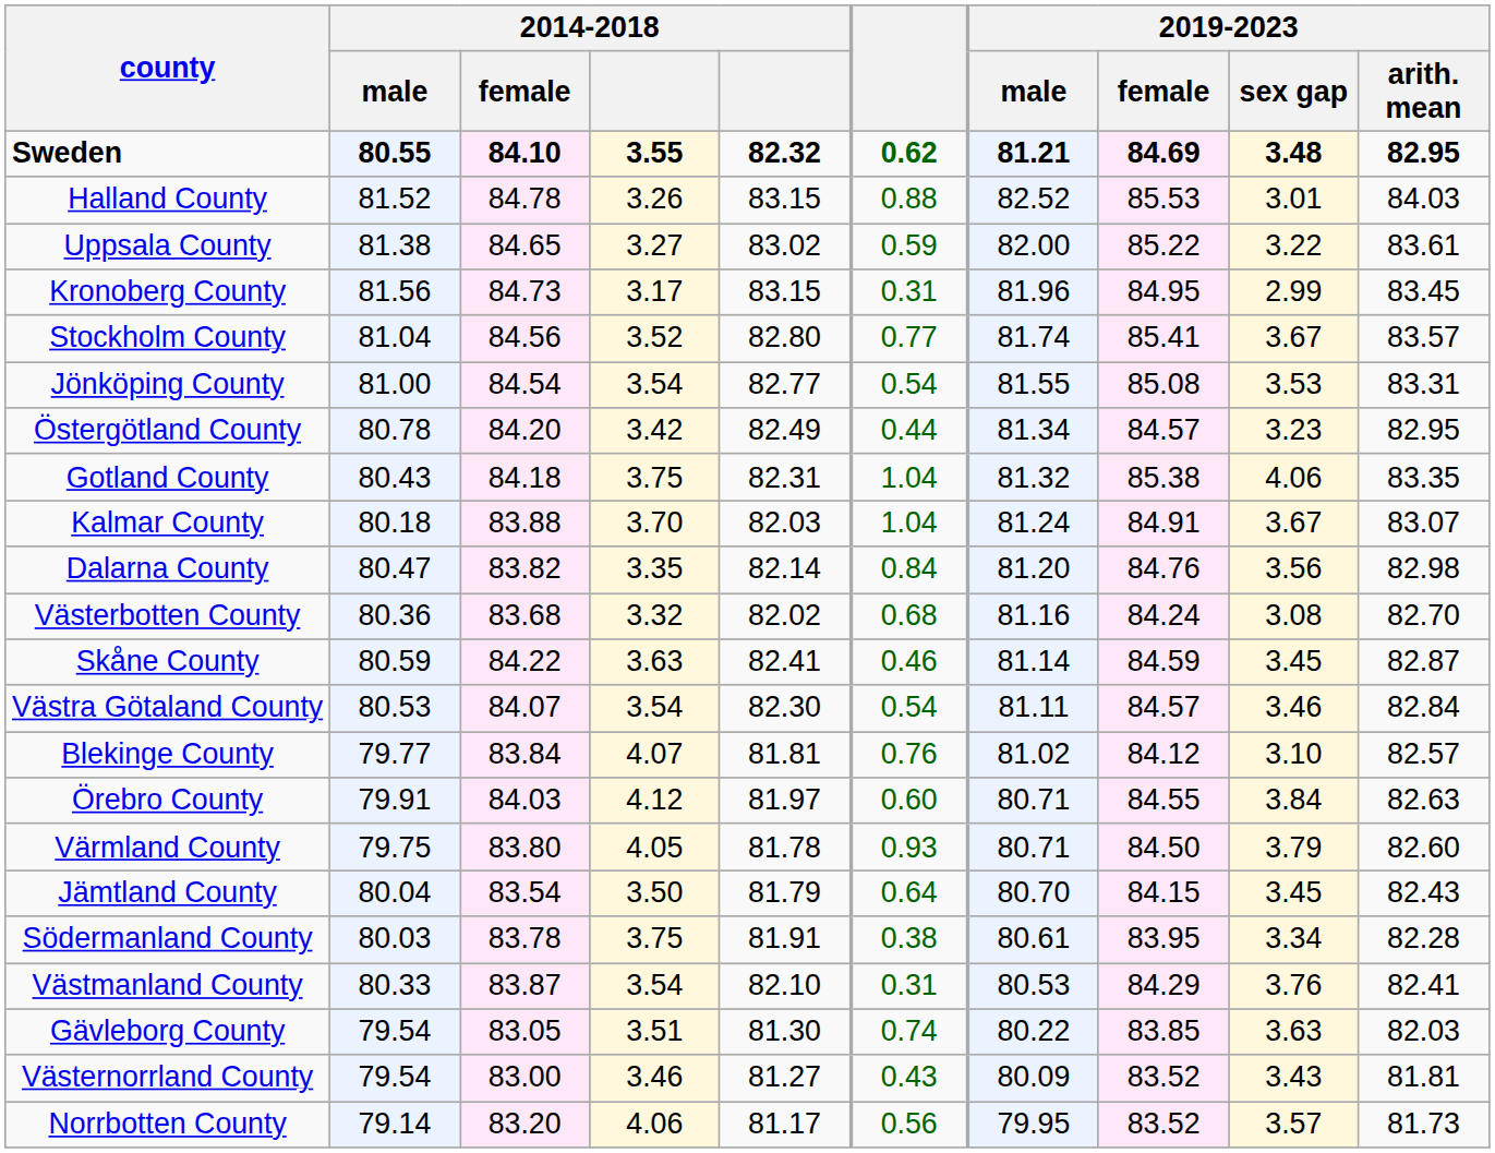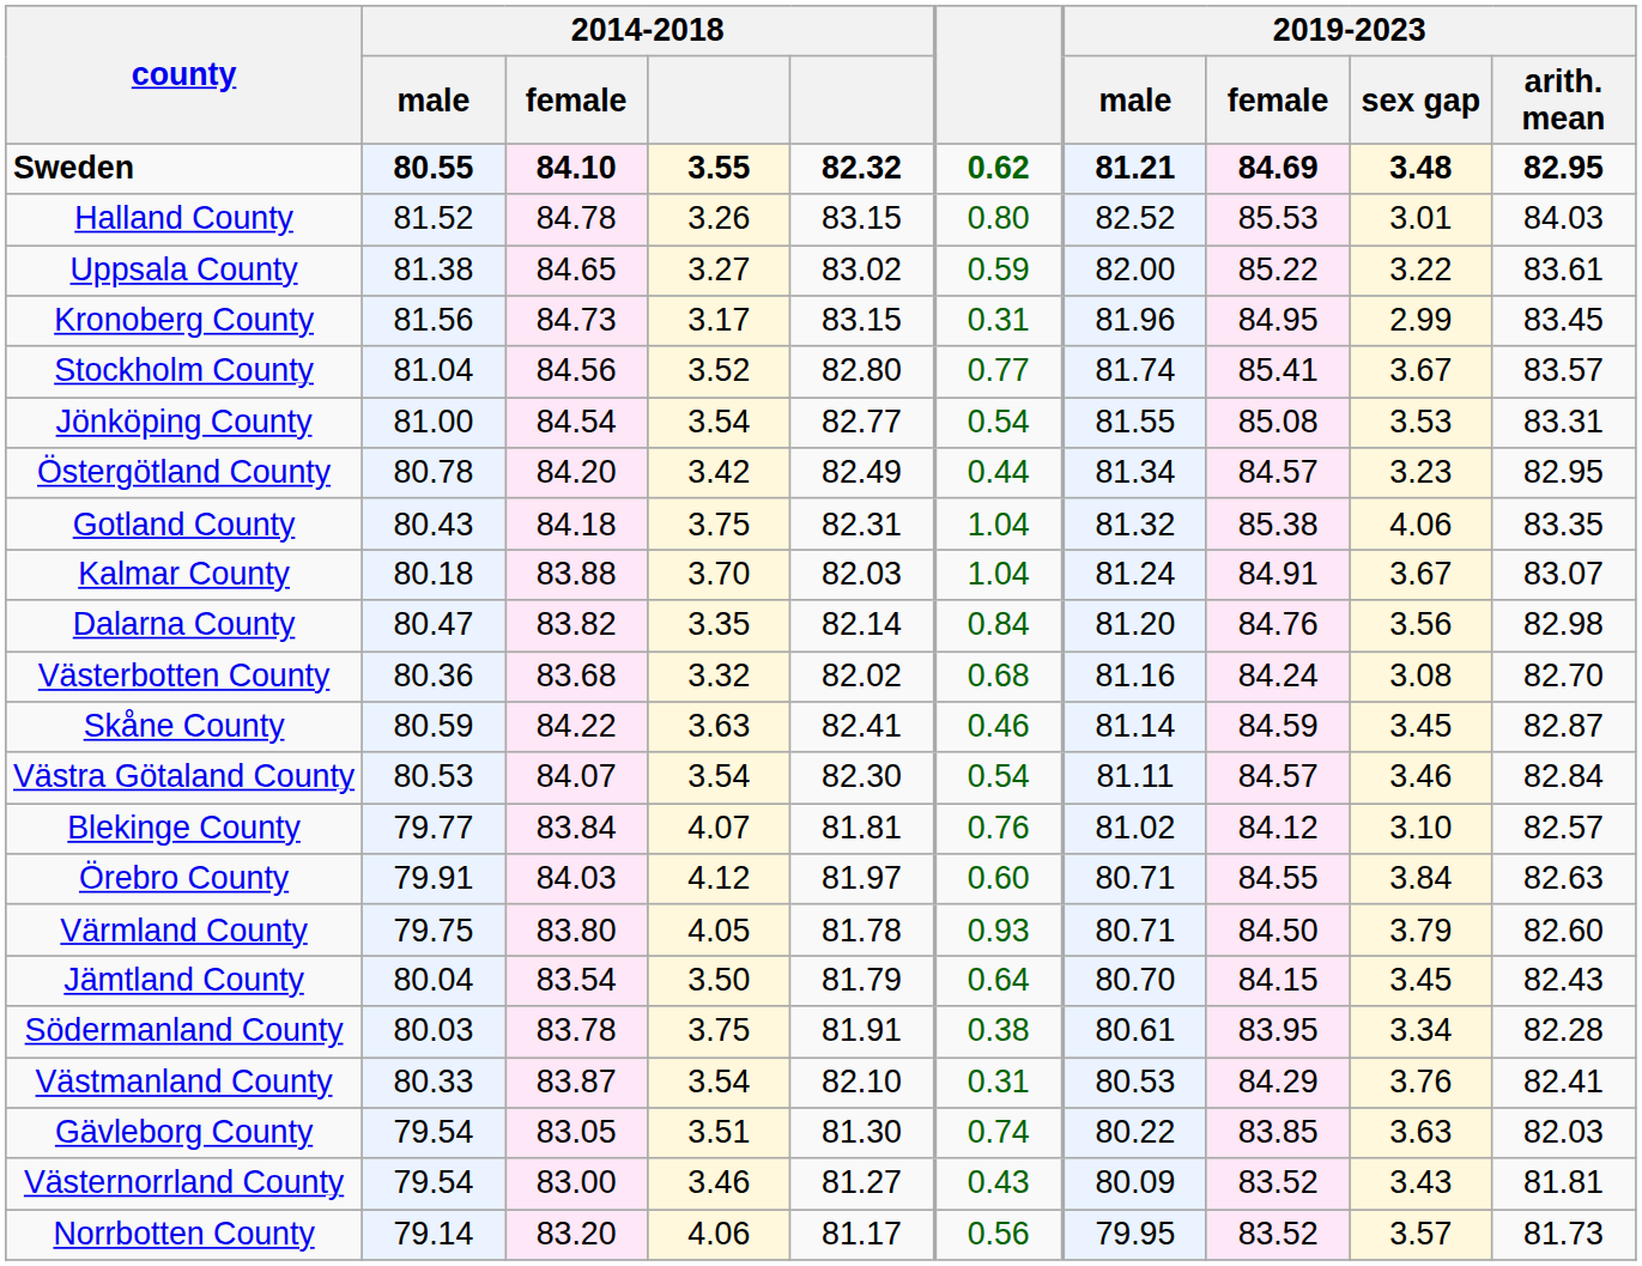Halland County | column 6: 0.88 -> 0.80
